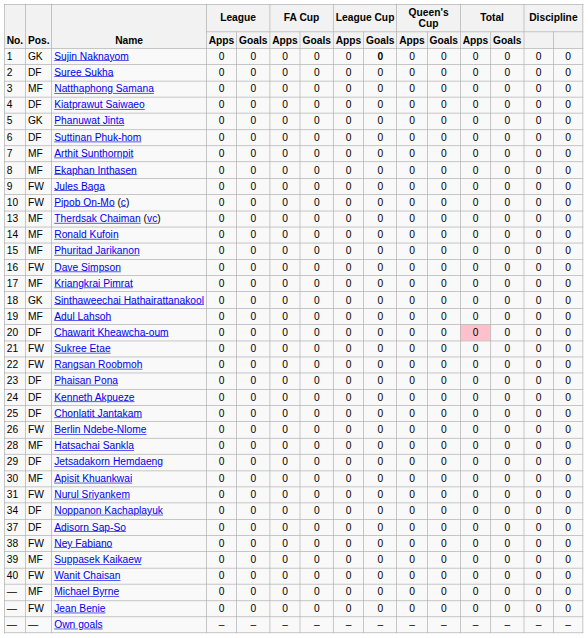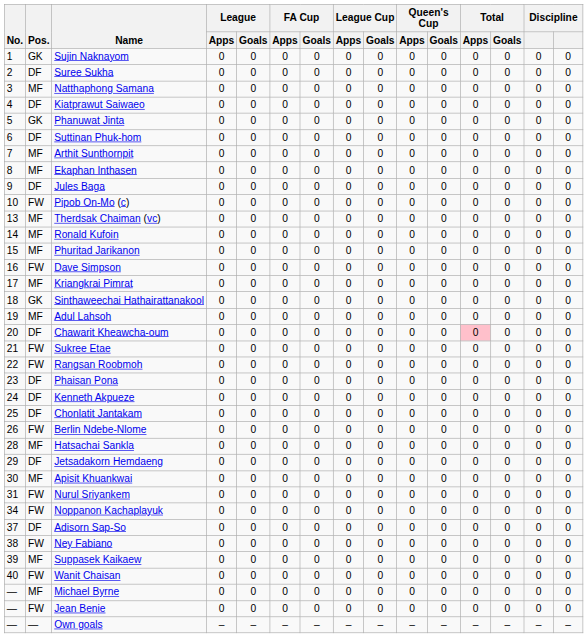Sujin Naknayom | League Cup / Goals: bold -> normal
Jules Baga | Pos.: FW -> DF
Noppanon Kachaplayuk | Pos.: DF -> FW
